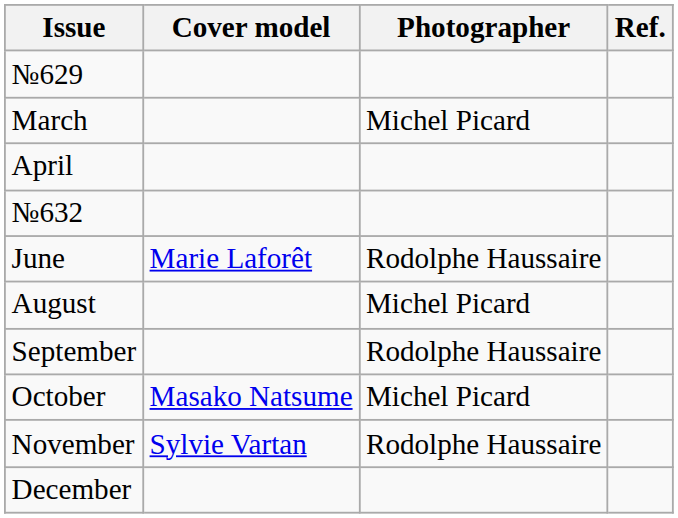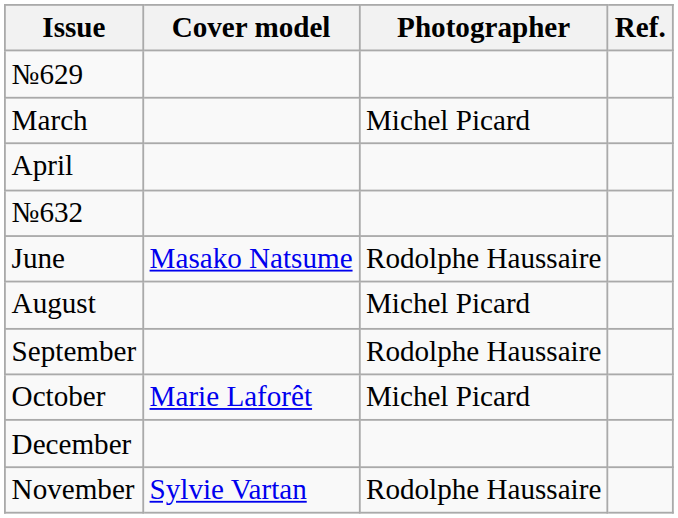June | Cover model: Marie Laforêt -> Masako Natsume
October | Cover model: Masako Natsume -> Marie Laforêt
rows swapped: November <-> December
